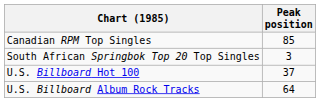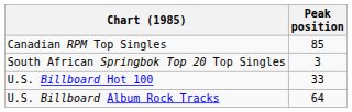U.S. Billboard Hot 100 | Peak position: 37 -> 33
